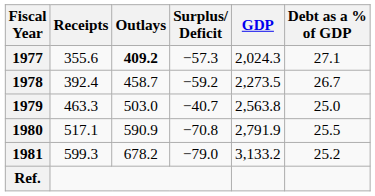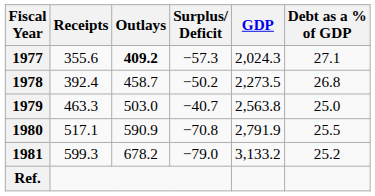1978 | Surplus/ Deficit: −59.2 -> −50.2
1978 | Debt as a % of GDP: 26.7 -> 26.8
